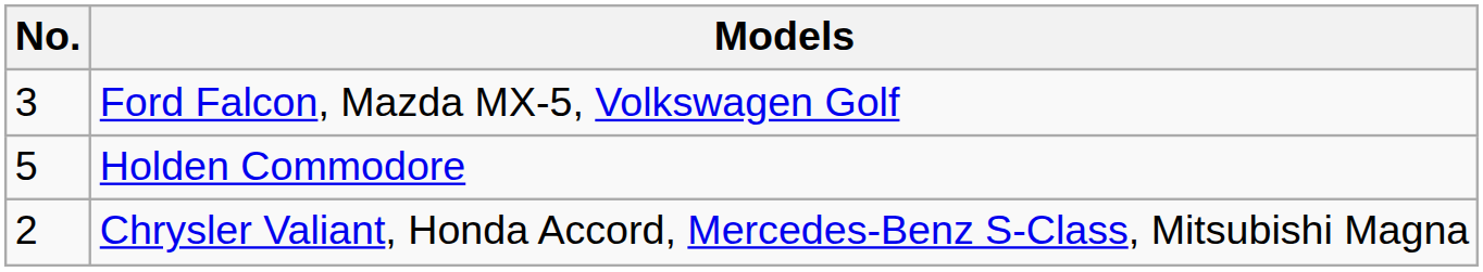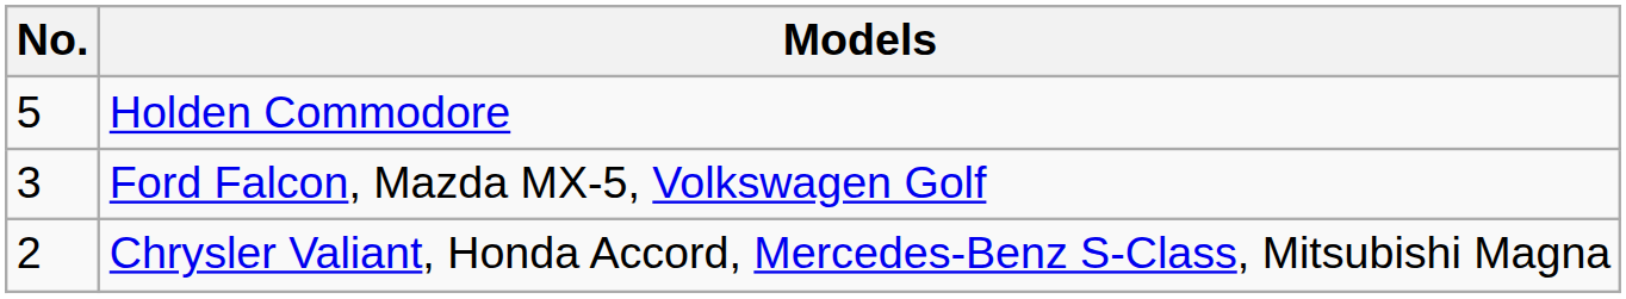rows swapped: Holden Commodore <-> Ford Falcon, Mazda MX-5, Volkswagen Golf
